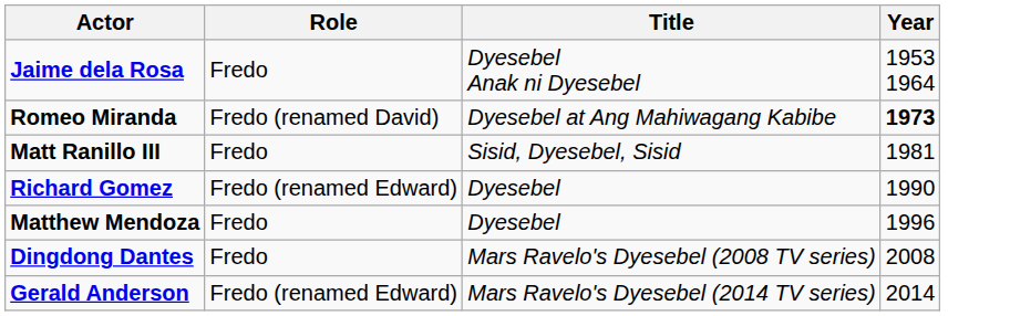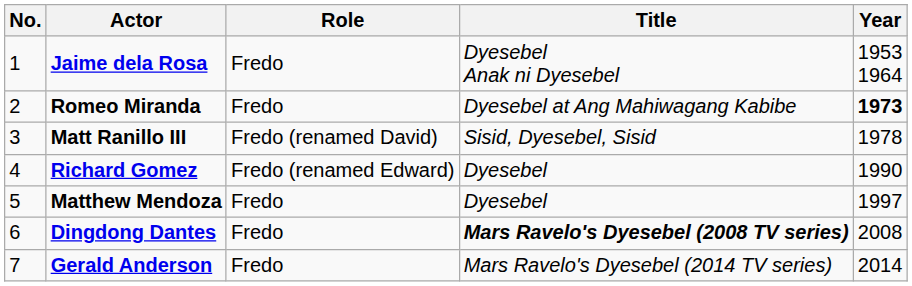+ column: No. | 1 | 2 | 3 | 4 | 5 | 6 | 7
Romeo Miranda | Role: Fredo (renamed David) -> Fredo
Matt Ranillo III | Role: Fredo -> Fredo (renamed David)
Matt Ranillo III | Year: 1981 -> 1978
Matthew Mendoza | Year: 1996 -> 1997
Dingdong Dantes | Title: normal -> bold
Gerald Anderson | Role: Fredo (renamed Edward) -> Fredo
